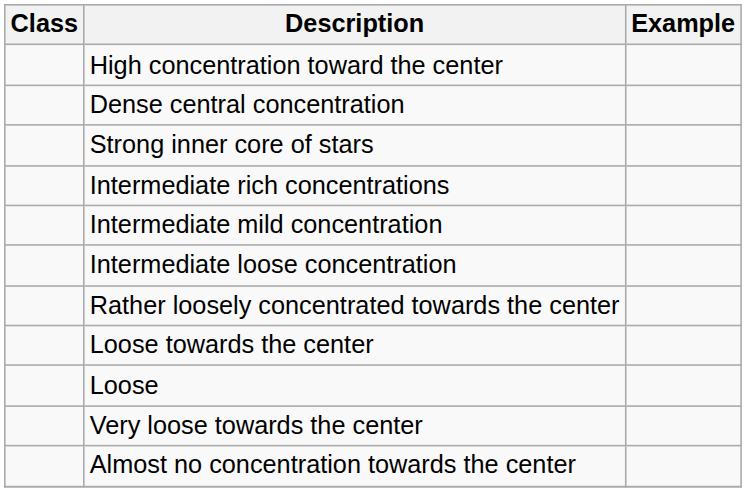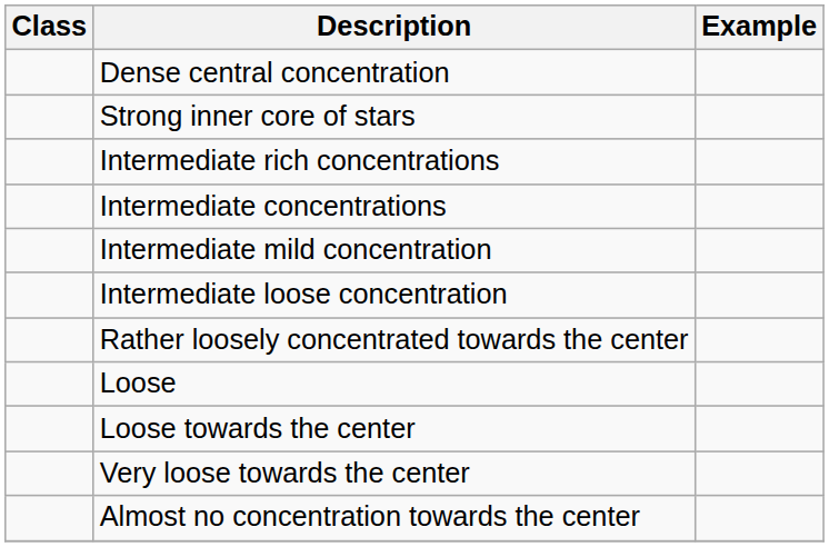- row: High concentration toward the center
+ row: Intermediate concentrations
rows swapped: Loose towards the center <-> Loose
